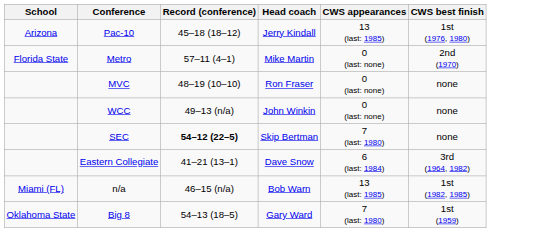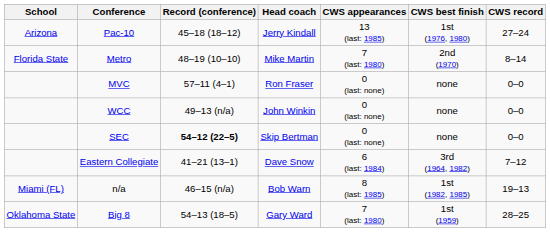+ column: CWS record | 27–24 | 8–14 | 0–0 | 0–0 | 0–0 | 7–12 | 19–13 | 28–25
Metro | Record (conference): 57–11 (4–1) -> 48–19 (10–10)
Metro | CWS appearances: 0 (last: none) -> 7 (last: 1980)
MVC | Record (conference): 48–19 (10–10) -> 57–11 (4–1)
SEC | CWS appearances: 7 (last: 1980) -> 0 (last: none)
n/a | CWS appearances: 13 (last: 1985) -> 8 (last: 1985)
